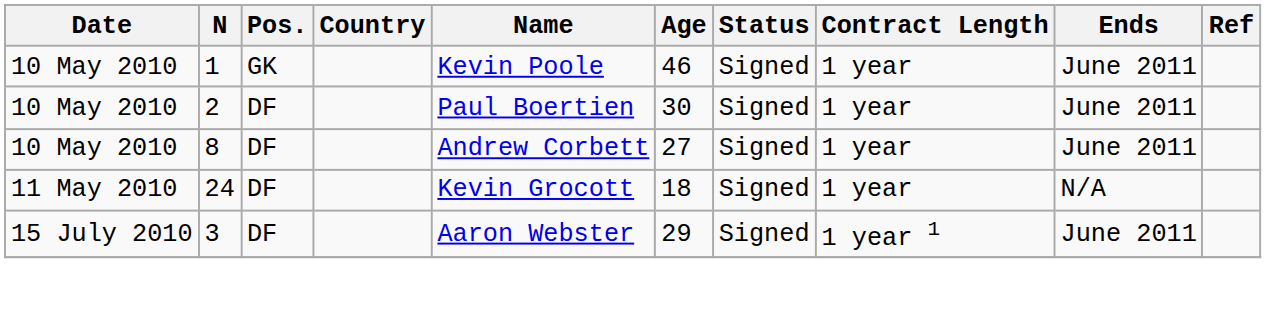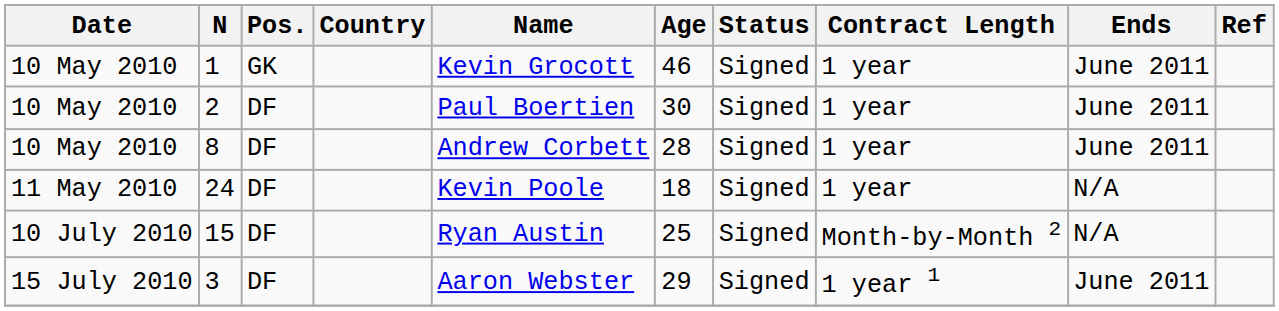1 | Name: Kevin Poole -> Kevin Grocott
8 | Age: 27 -> 28
24 | Name: Kevin Grocott -> Kevin Poole
+ row: 10 July 2010 | 15 | DF | Ryan Austin | 25 | Signed | Month-by-Month 2 | N/A
